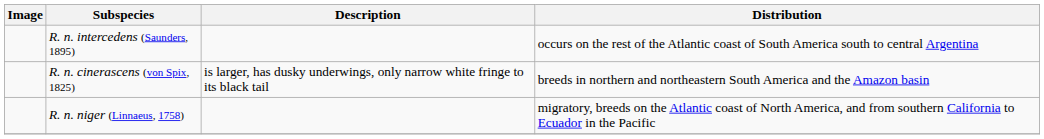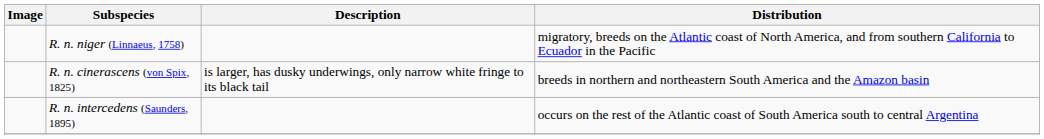rows swapped: R. n. niger (Linnaeus, 1758) <-> R. n. intercedens (Saunders, 1895)
